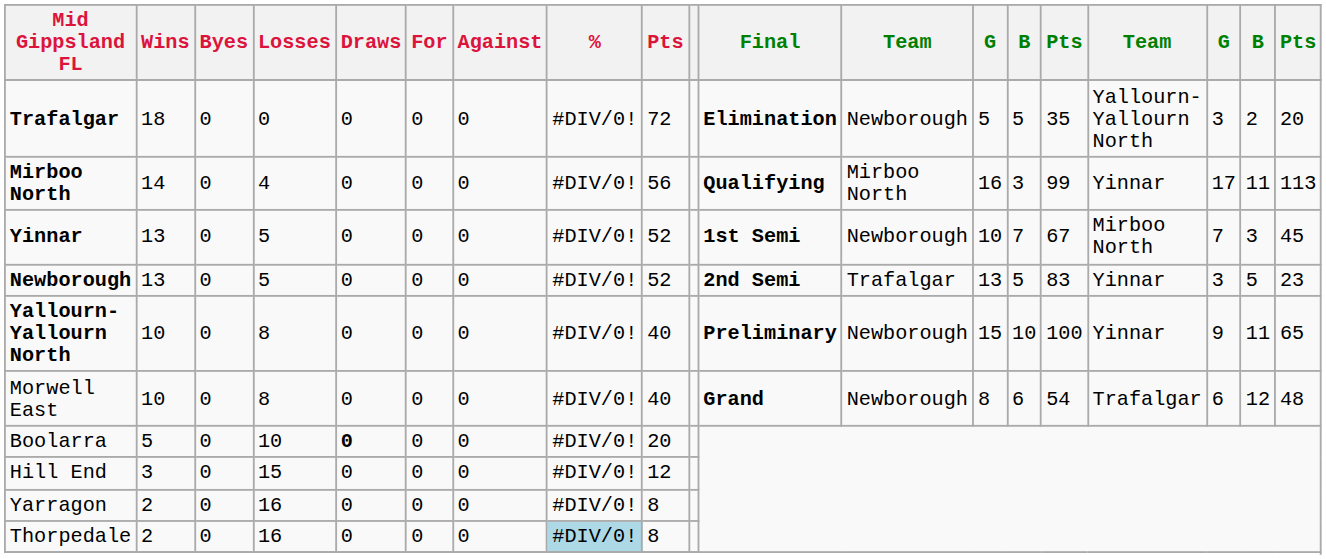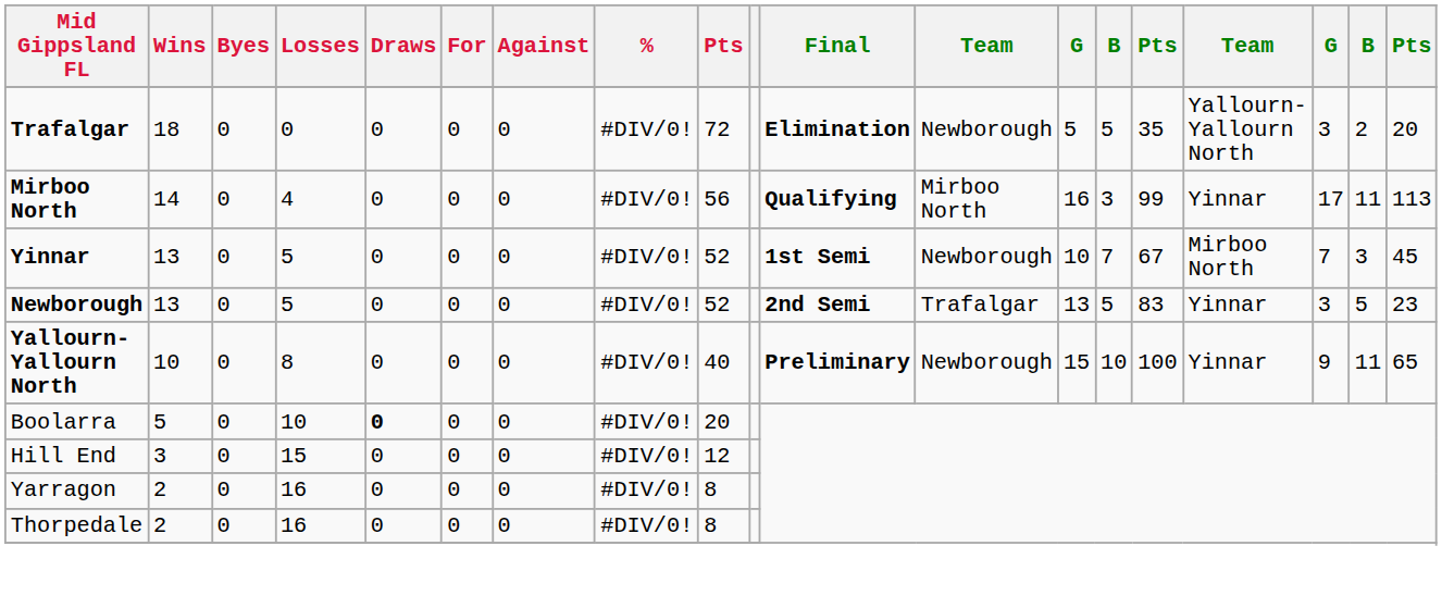- row: Morwell East | 10 | 0 | 8 | 0 | 0 | 0 | #DIV/0! | 40 | Grand | Newborough | 8 | 6 | 54 | Trafalgar | 6 | 12 | 48
Thorpedale | %: lightblue background -> no background
